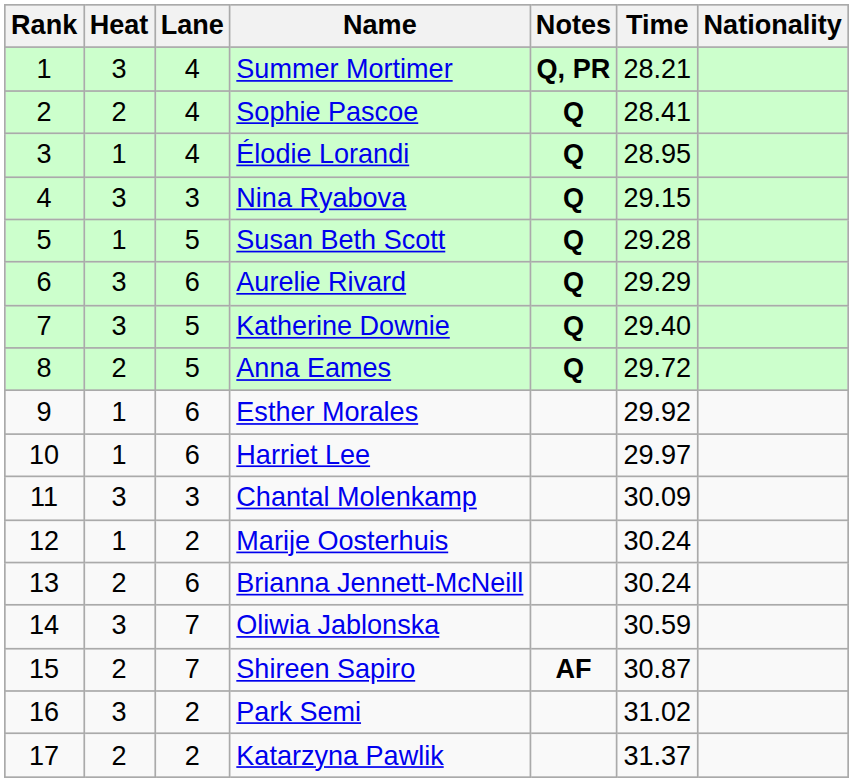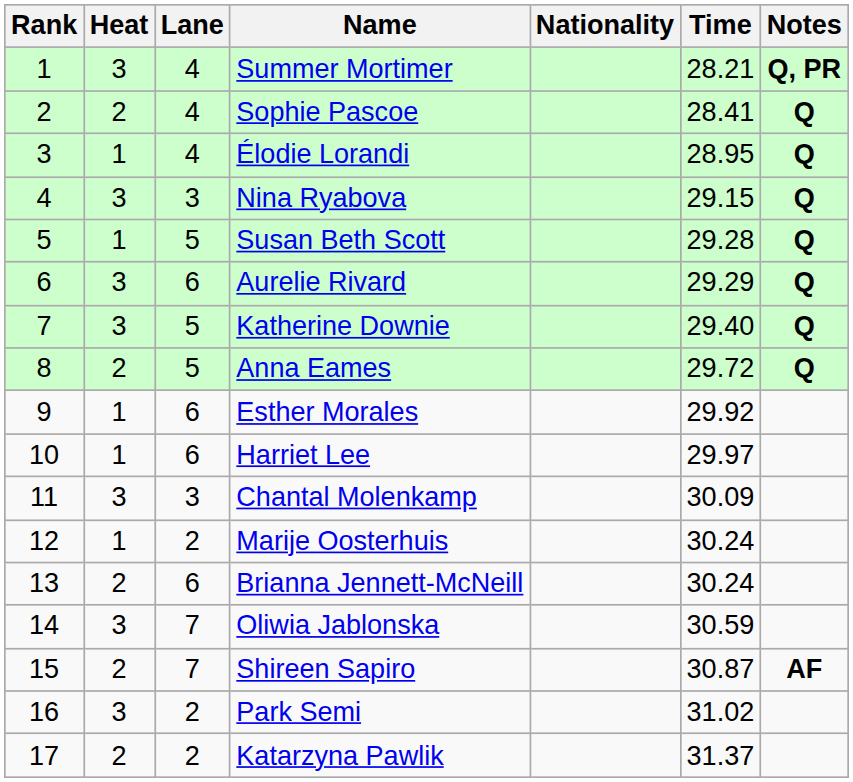columns swapped: Nationality <-> Notes
